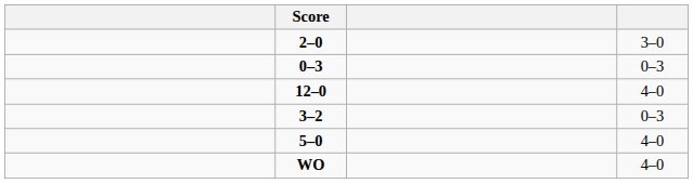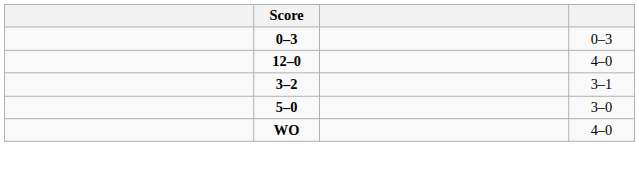- row: 2–0 | 3–0
3–2 | column 4: 0–3 -> 3–1
5–0 | column 4: 4–0 -> 3–0
